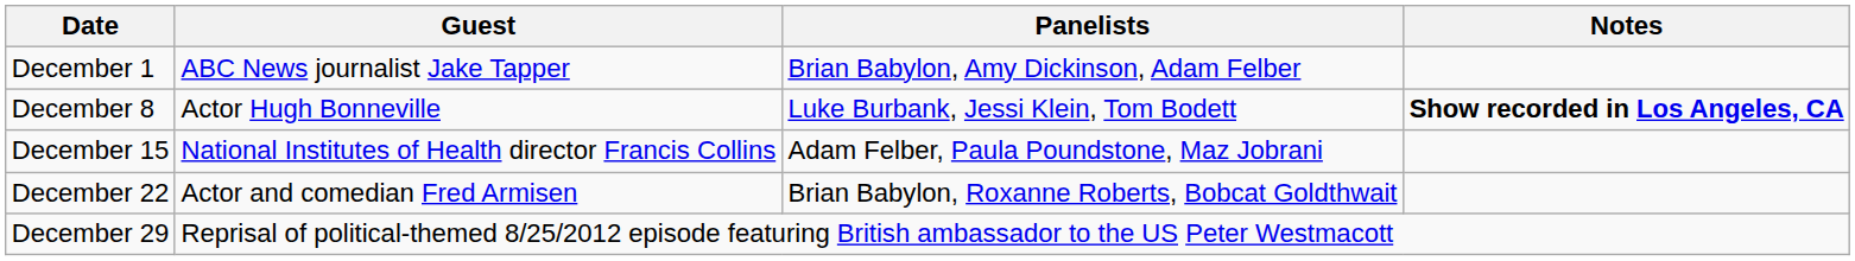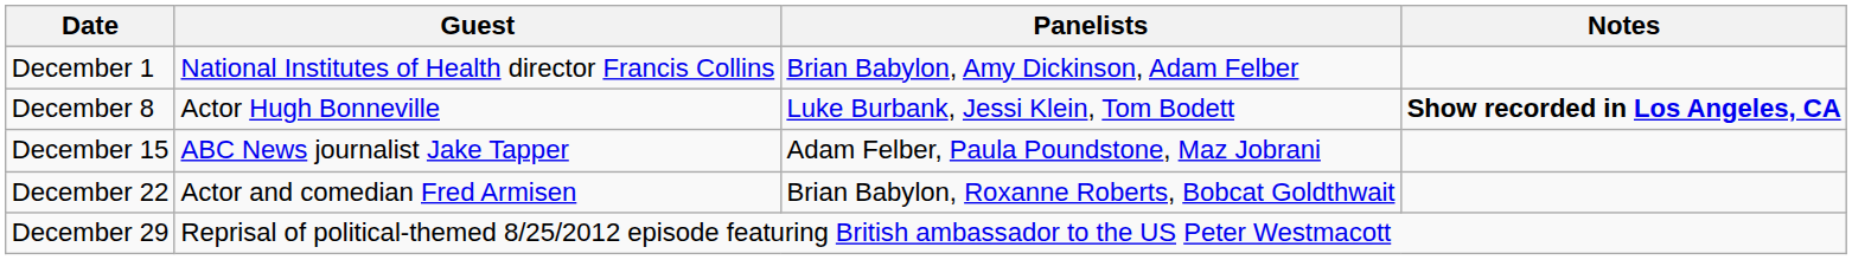December 1 | Guest: ABC News journalist Jake Tapper -> National Institutes of Health director Francis Collins
December 15 | Guest: National Institutes of Health director Francis Collins -> ABC News journalist Jake Tapper
